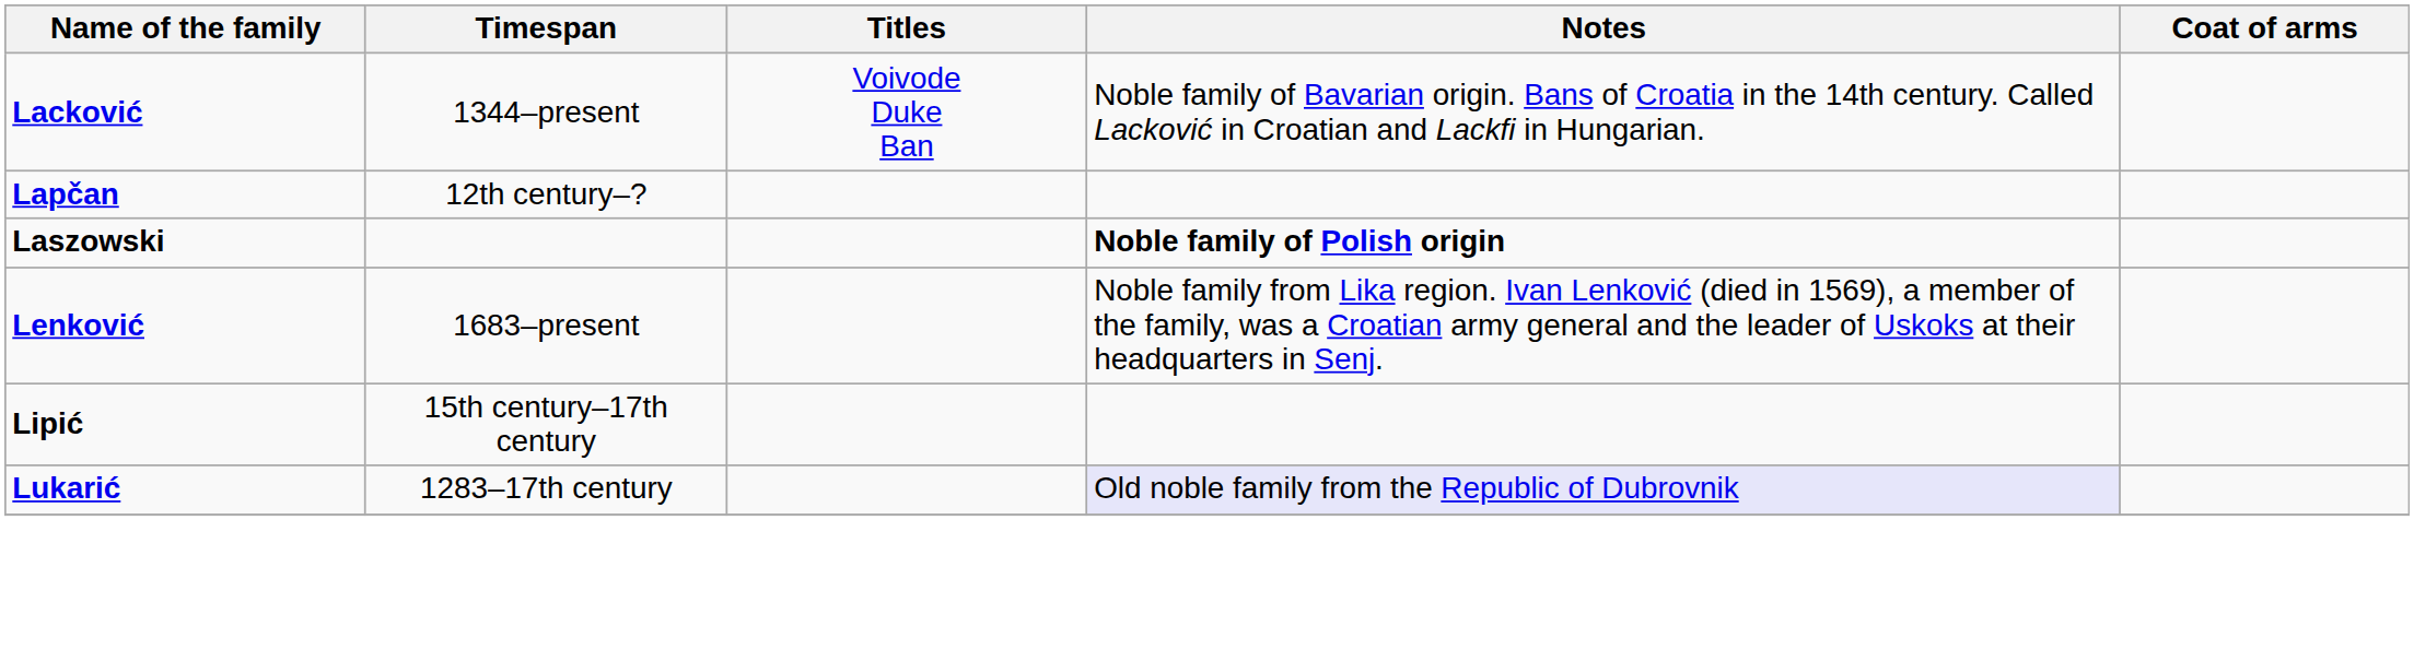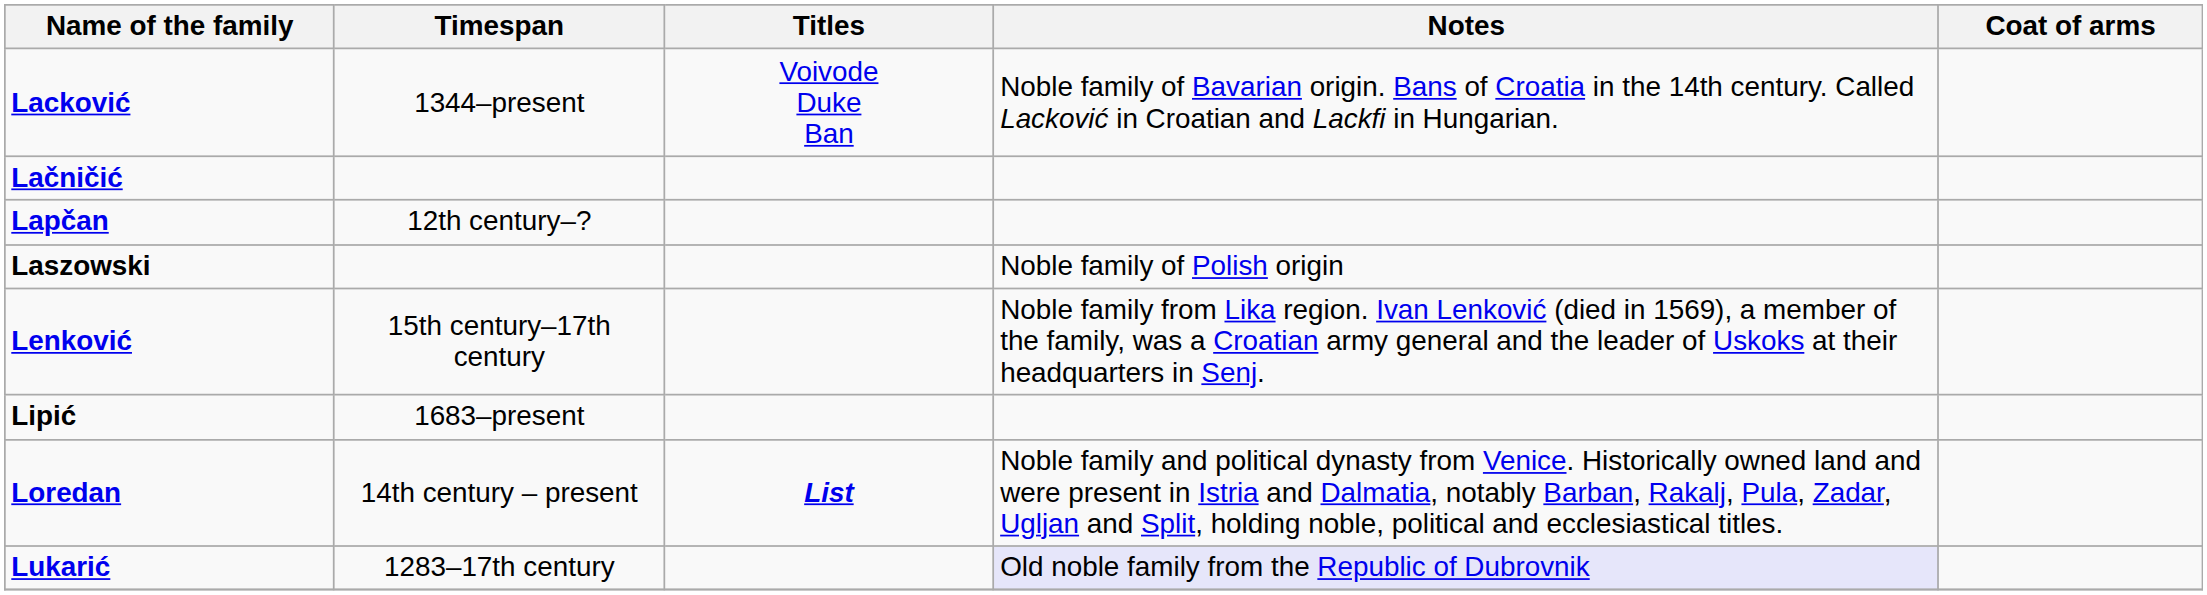+ row: Lačničić
Laszowski | Notes: bold -> normal
Lenković | Timespan: 1683–present -> 15th century–17th century
Lipić | Timespan: 15th century–17th century -> 1683–present
+ row: Loredan | 14th century – present | List | Noble family and political dynasty from Venice. Historically owned land and were present in Istria and Dalmatia, notably Barban, Rakalj, Pula, Zadar, Ugljan and Split, holding noble, political and ecclesiastical titles.
